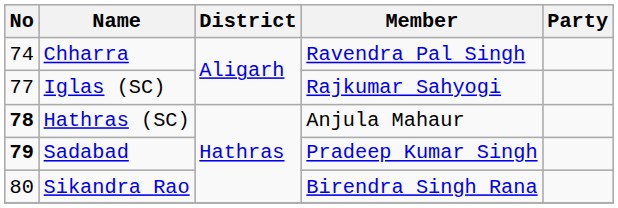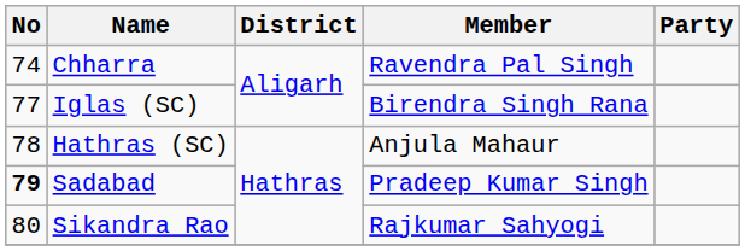Iglas (SC) | Member: Rajkumar Sahyogi -> Birendra Singh Rana
Hathras (SC) | No: bold -> normal
Sikandra Rao | Member: Birendra Singh Rana -> Rajkumar Sahyogi
